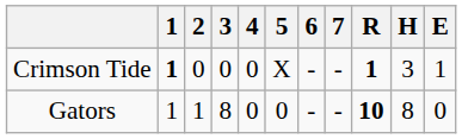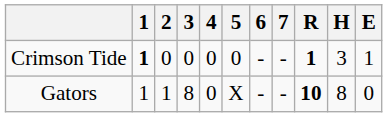Crimson Tide | 5: X -> 0
Gators | 5: 0 -> X
